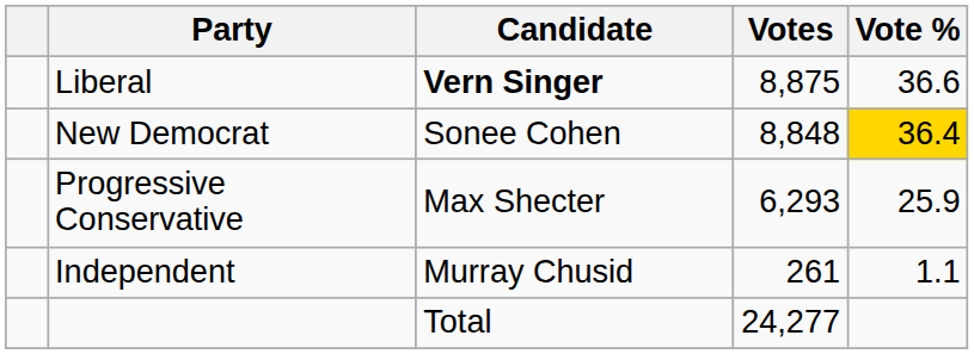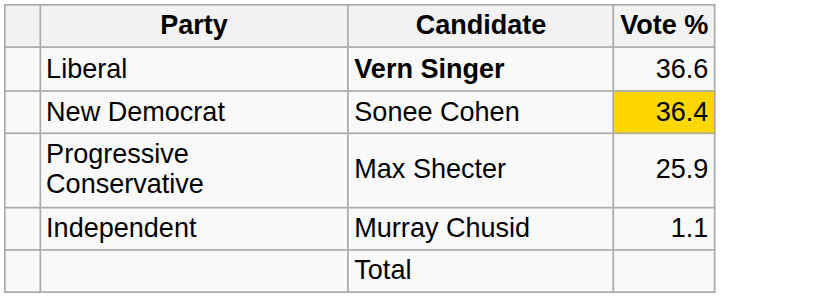- column: Votes | 8,875 | 8,848 | 6,293 | 261 | 24,277
